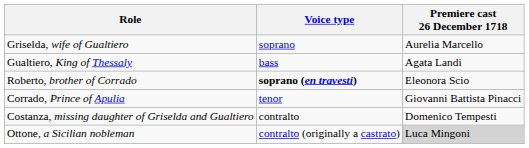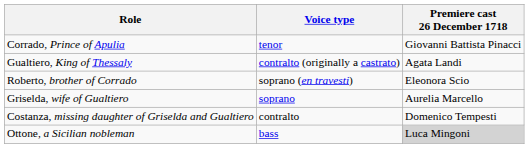rows swapped: Griselda, wife of Gualtiero <-> Corrado, Prince of Apulia
Gualtiero, King of Thessaly | Voice type: bass -> contralto (originally a castrato)
Roberto, brother of Corrado | Voice type: bold -> normal
Ottone, a Sicilian nobleman | Voice type: contralto (originally a castrato) -> bass
